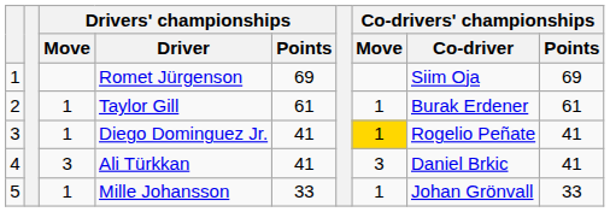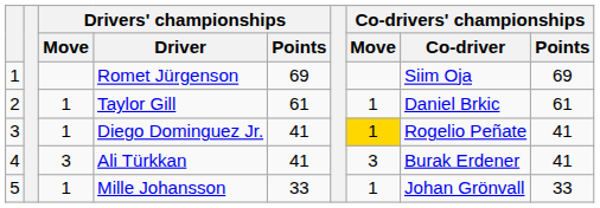Taylor Gill | Co-drivers' championships / Co-driver: Burak Erdener -> Daniel Brkic
Ali Türkkan | Co-drivers' championships / Co-driver: Daniel Brkic -> Burak Erdener
